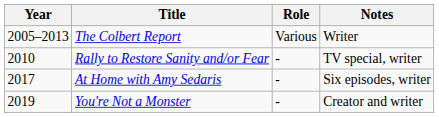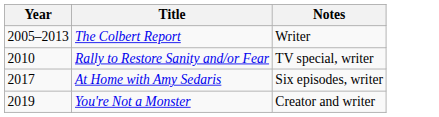- column: Role | Various | - | - | -
